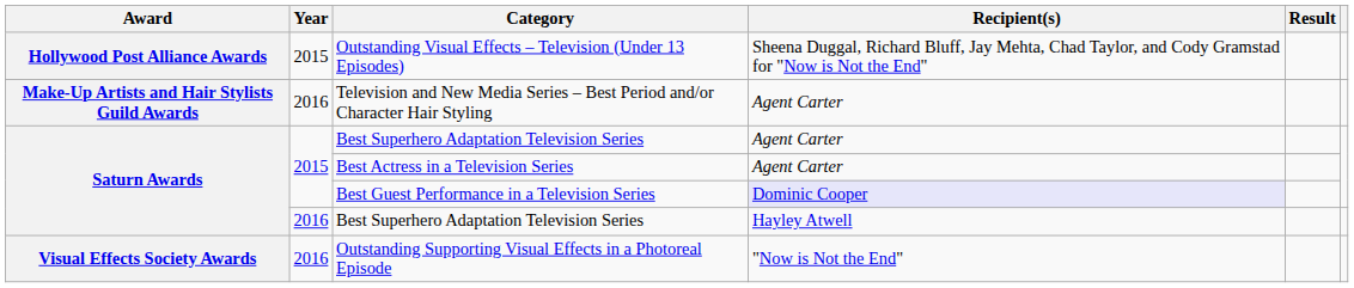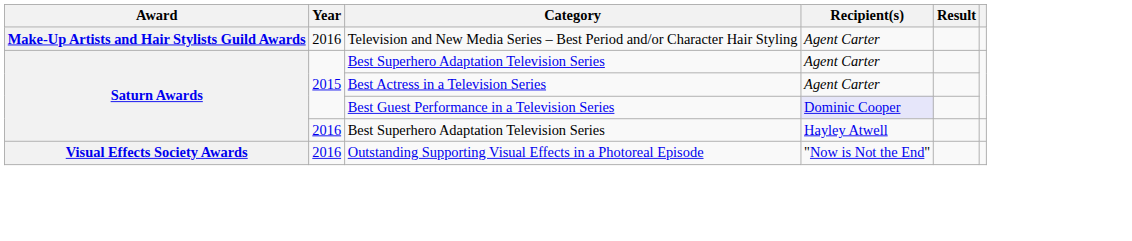- row: Hollywood Post Alliance Awards | 2015 | Outstanding Visual Effects – Television (Under 13 Episodes) | Sheena Duggal, Richard Bluff, Jay Mehta, Chad Taylor, and Cody Gramstad for "Now is Not the End"
